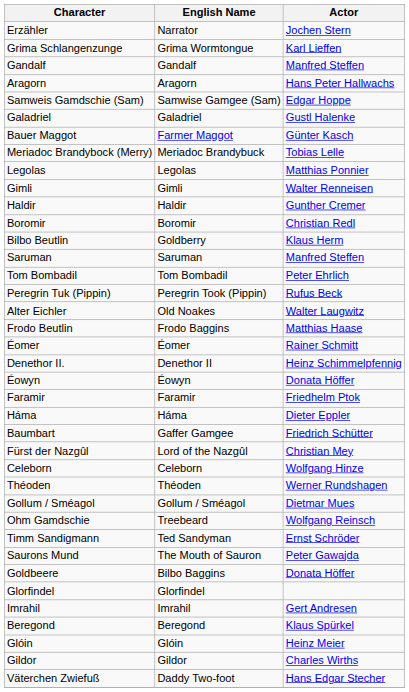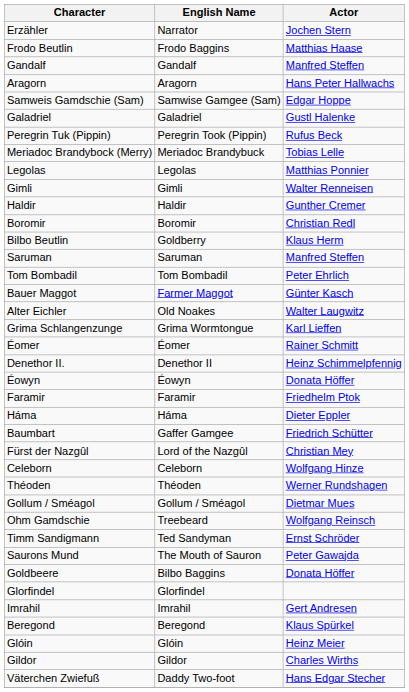rows swapped: Frodo Beutlin <-> Grima Schlangenzunge
rows swapped: Peregrin Tuk (Pippin) <-> Bauer Maggot
